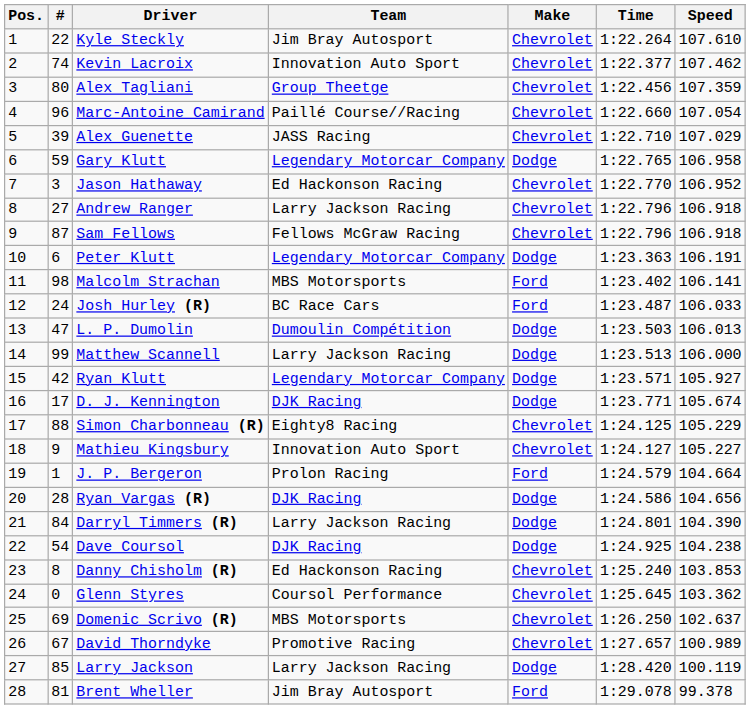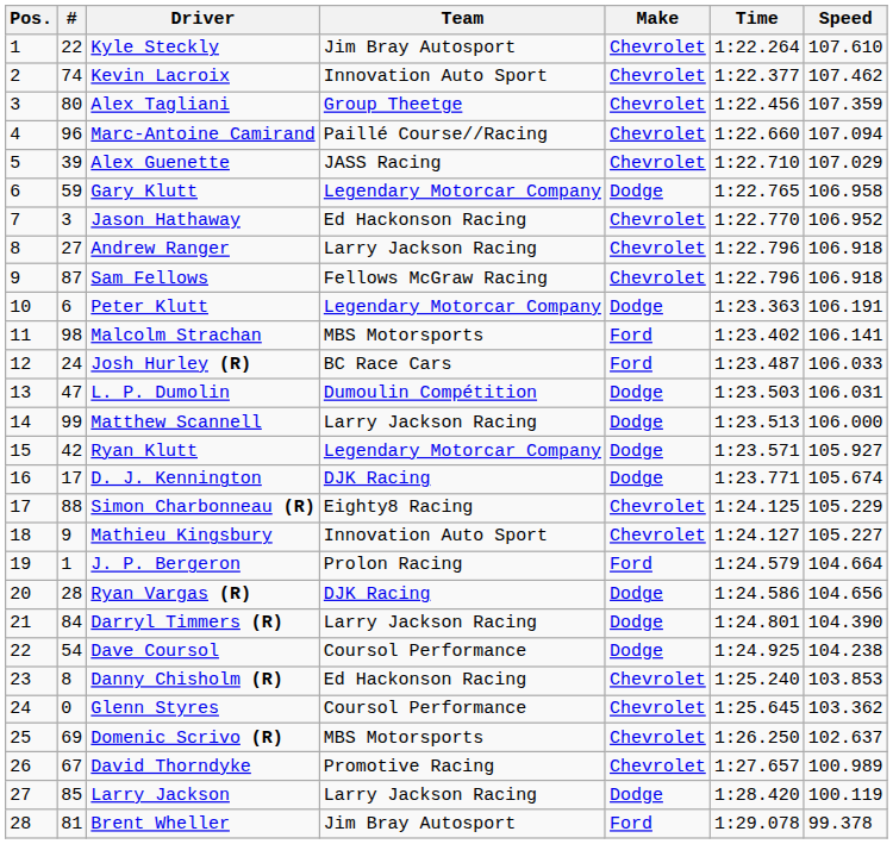Marc-Antoine Camirand | Speed: 107.054 -> 107.094
L. P. Dumolin | Speed: 106.013 -> 106.031
Dave Coursol | Team: DJK Racing -> Coursol Performance
